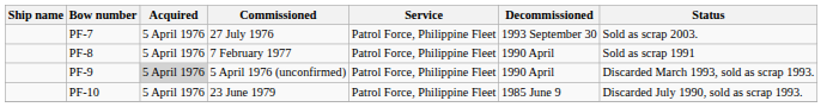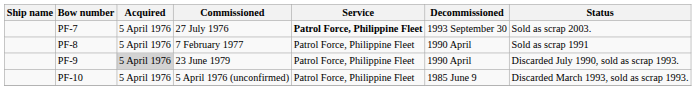PF-7 | Service: normal -> bold
PF-9 | Commissioned: 5 April 1976 (unconfirmed) -> 23 June 1979
PF-9 | Status: Discarded March 1993, sold as scrap 1993. -> Discarded July 1990, sold as scrap 1993.
PF-10 | Commissioned: 23 June 1979 -> 5 April 1976 (unconfirmed)
PF-10 | Status: Discarded July 1990, sold as scrap 1993. -> Discarded March 1993, sold as scrap 1993.
